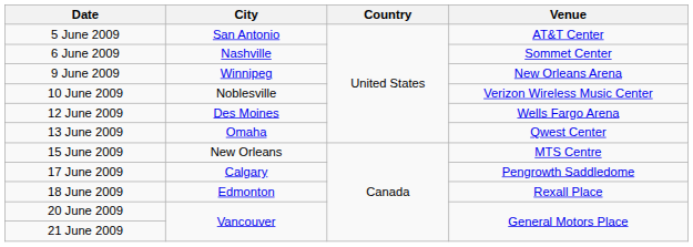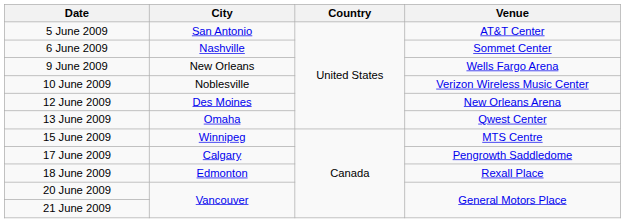9 June 2009 | City: Winnipeg -> New Orleans
9 June 2009 | Venue: New Orleans Arena -> Wells Fargo Arena
12 June 2009 | Venue: Wells Fargo Arena -> New Orleans Arena
15 June 2009 | City: New Orleans -> Winnipeg
